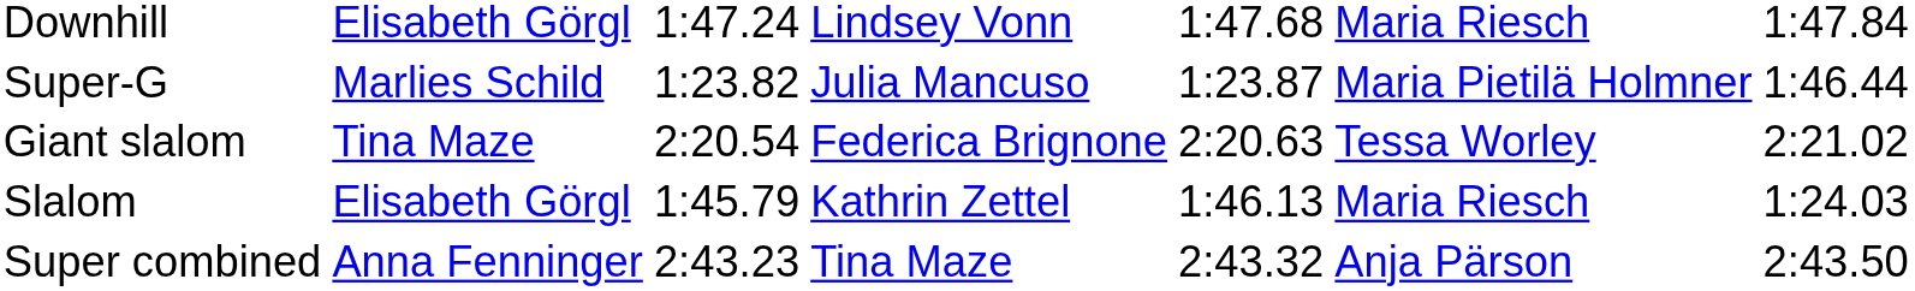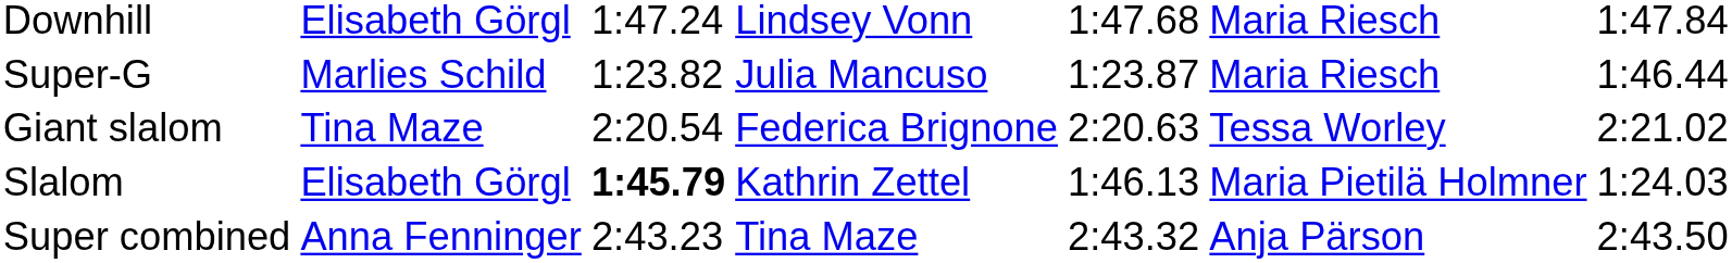Super-G | column 6: Maria Pietilä Holmner -> Maria Riesch
Slalom | column 3: normal -> bold
Slalom | column 6: Maria Riesch -> Maria Pietilä Holmner
